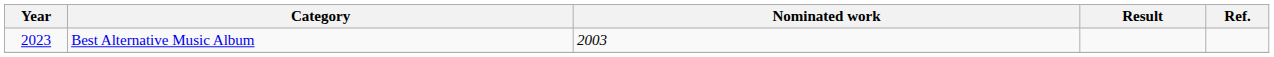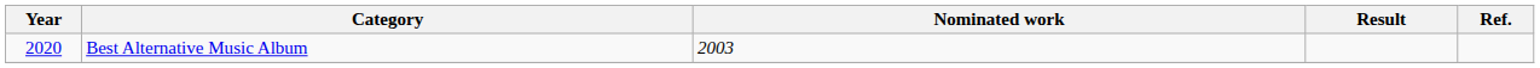Best Alternative Music Album | Year: 2023 -> 2020
